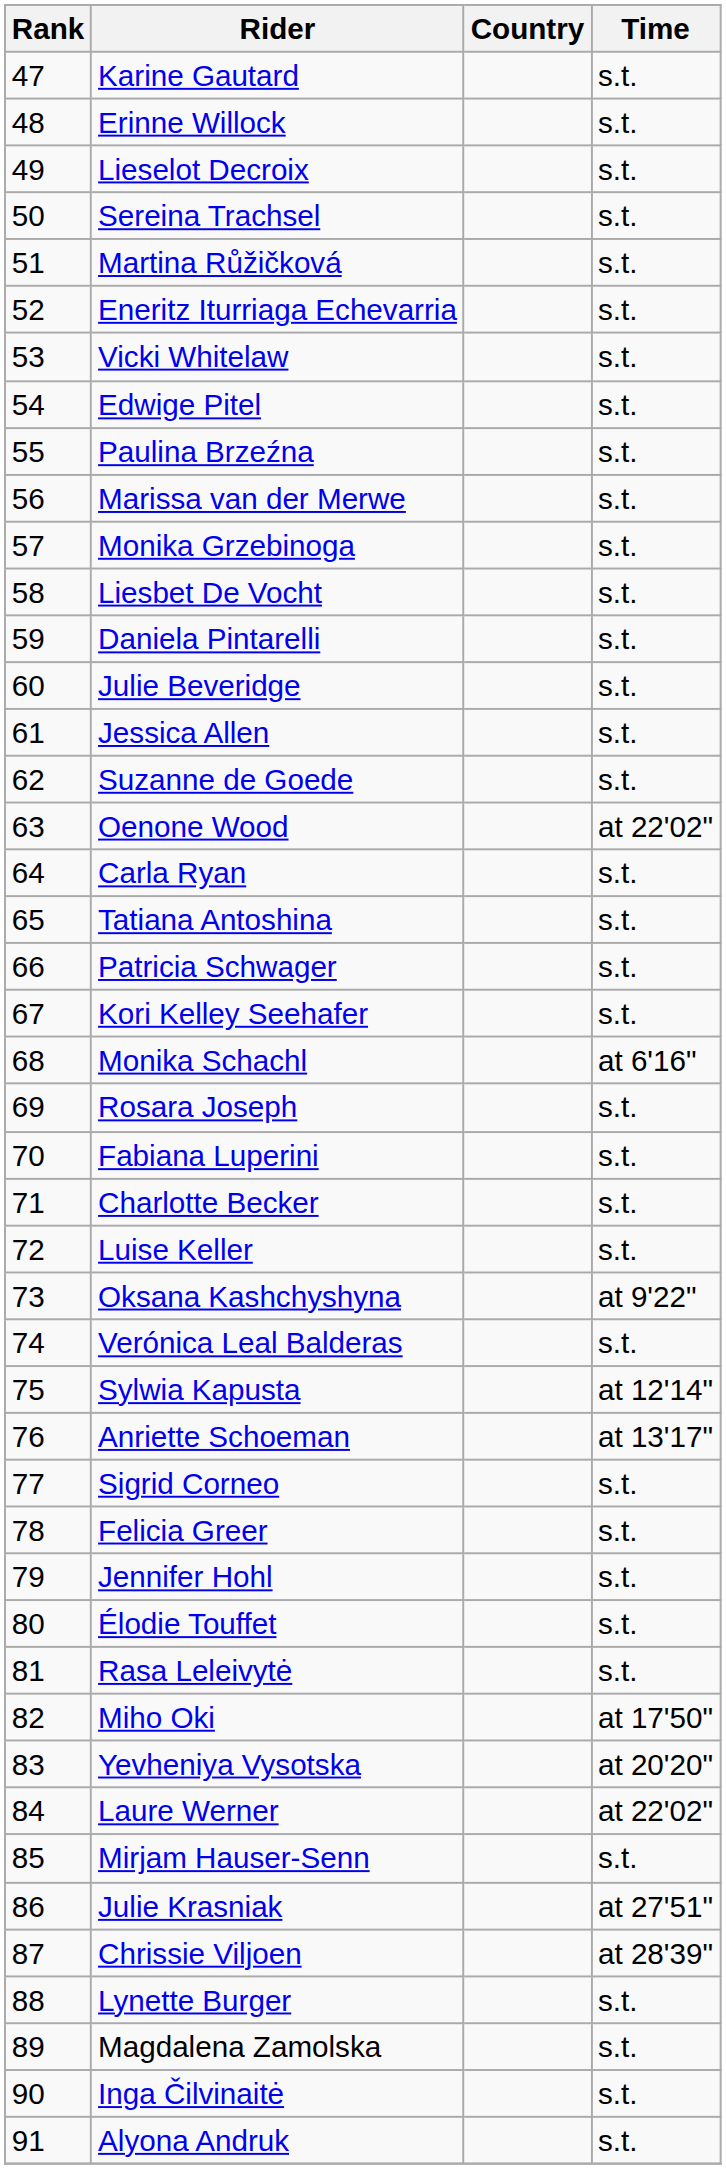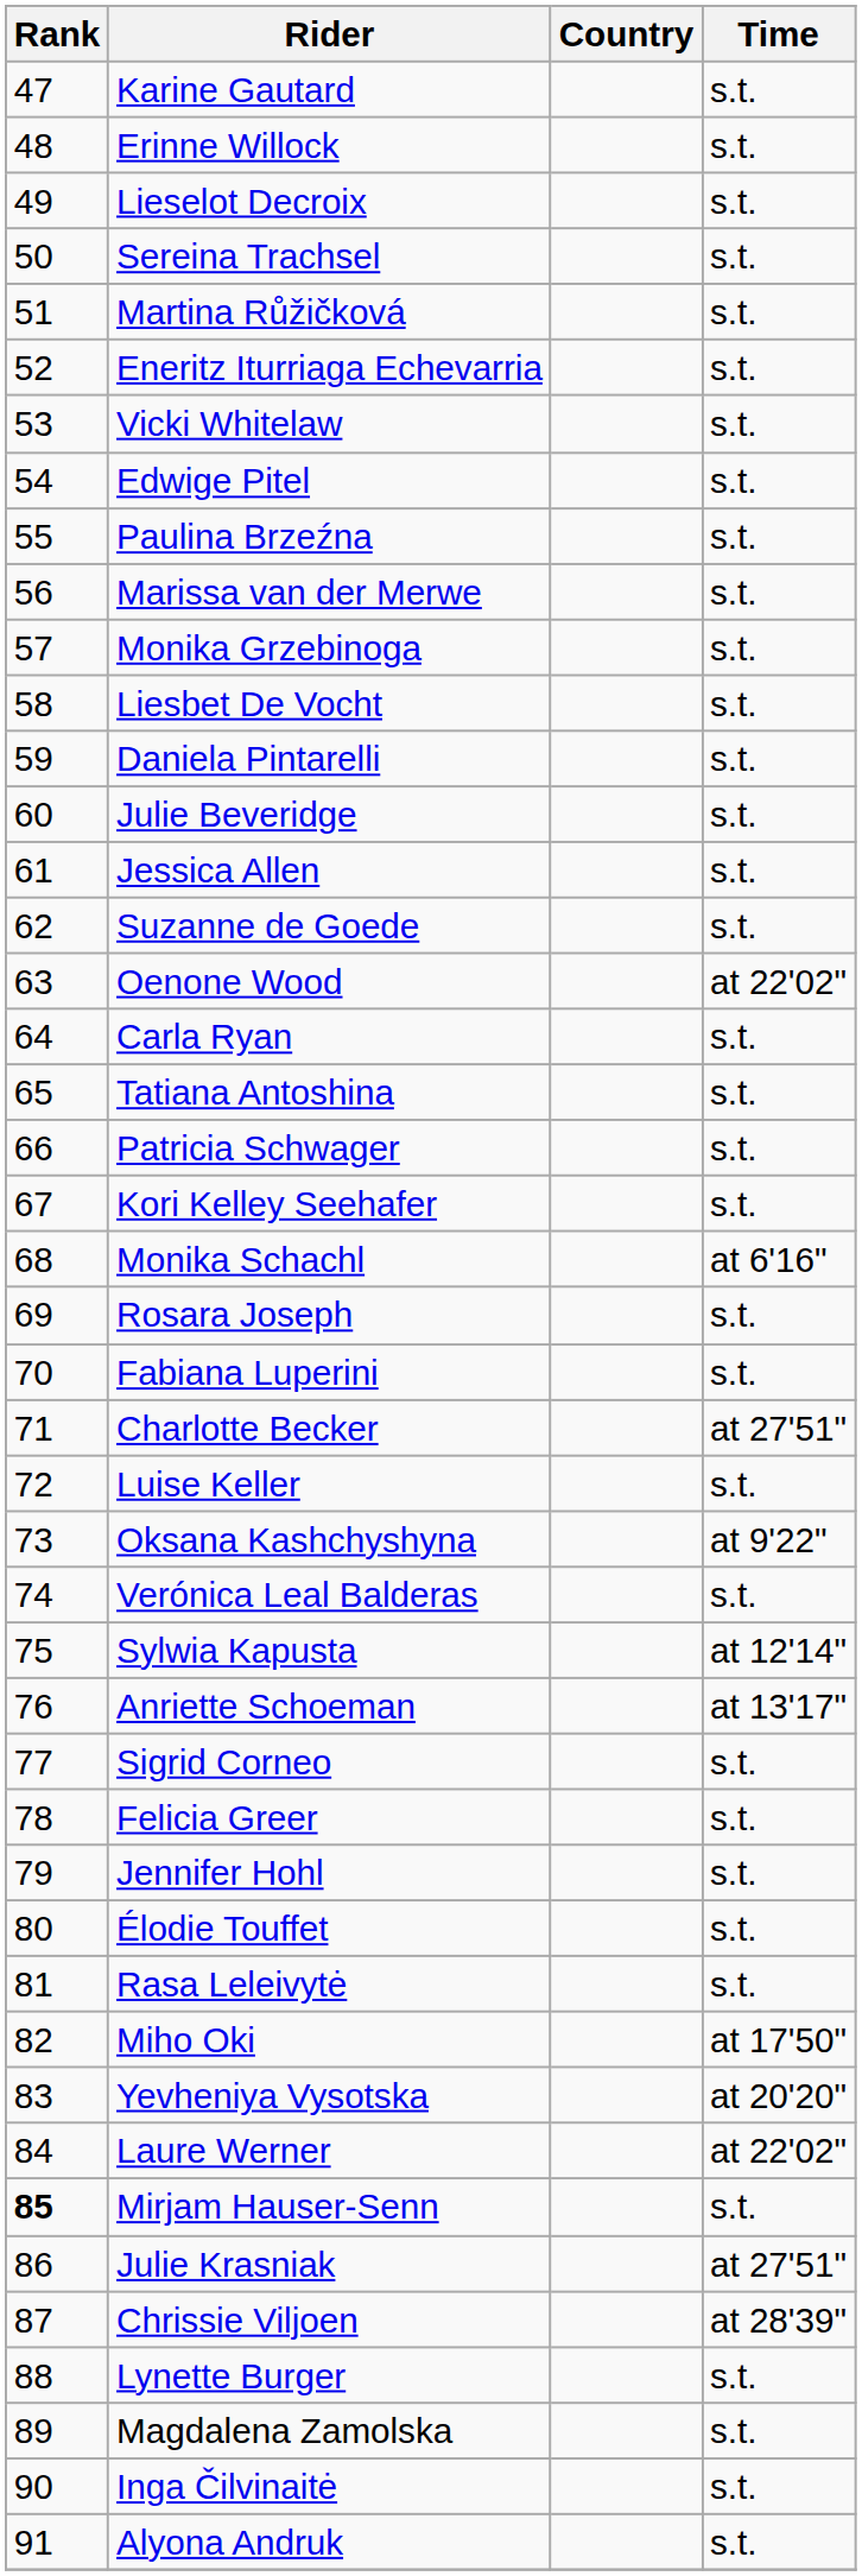Charlotte Becker | Time: s.t. -> at 27'51"
Mirjam Hauser-Senn | Rank: normal -> bold
